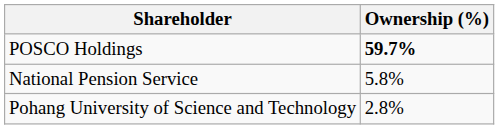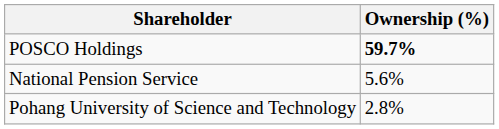National Pension Service | Ownership (%): 5.8% -> 5.6%
